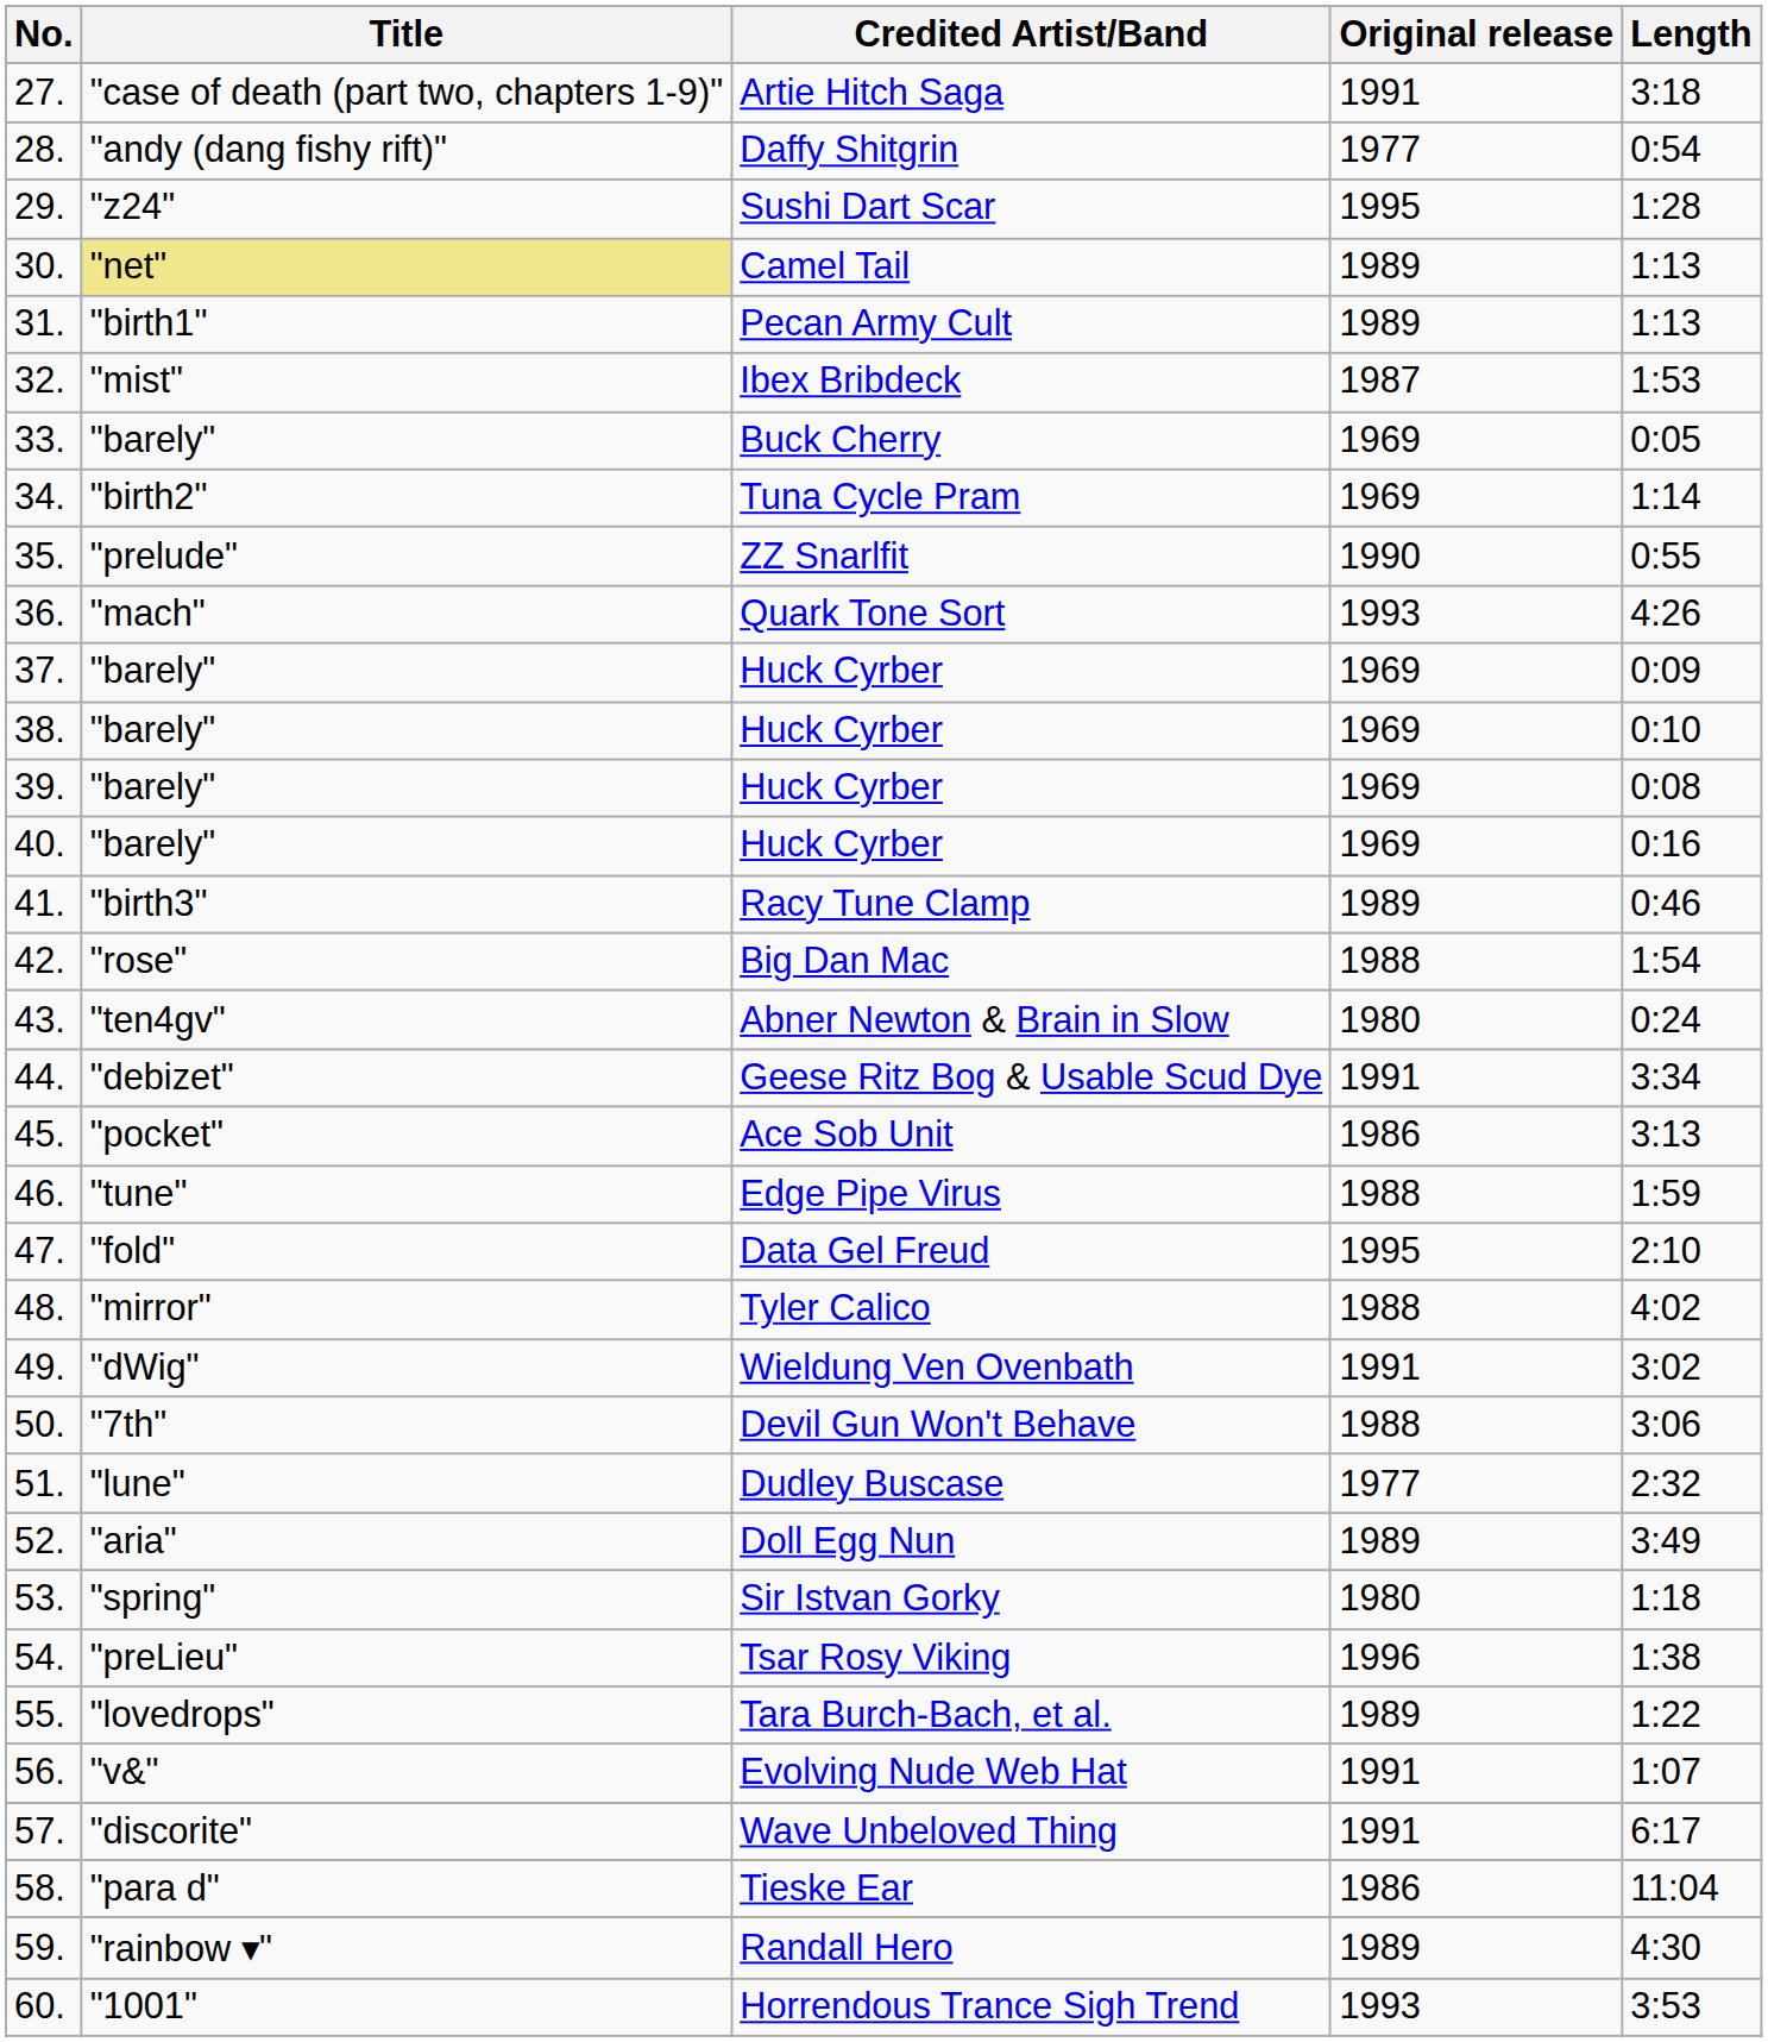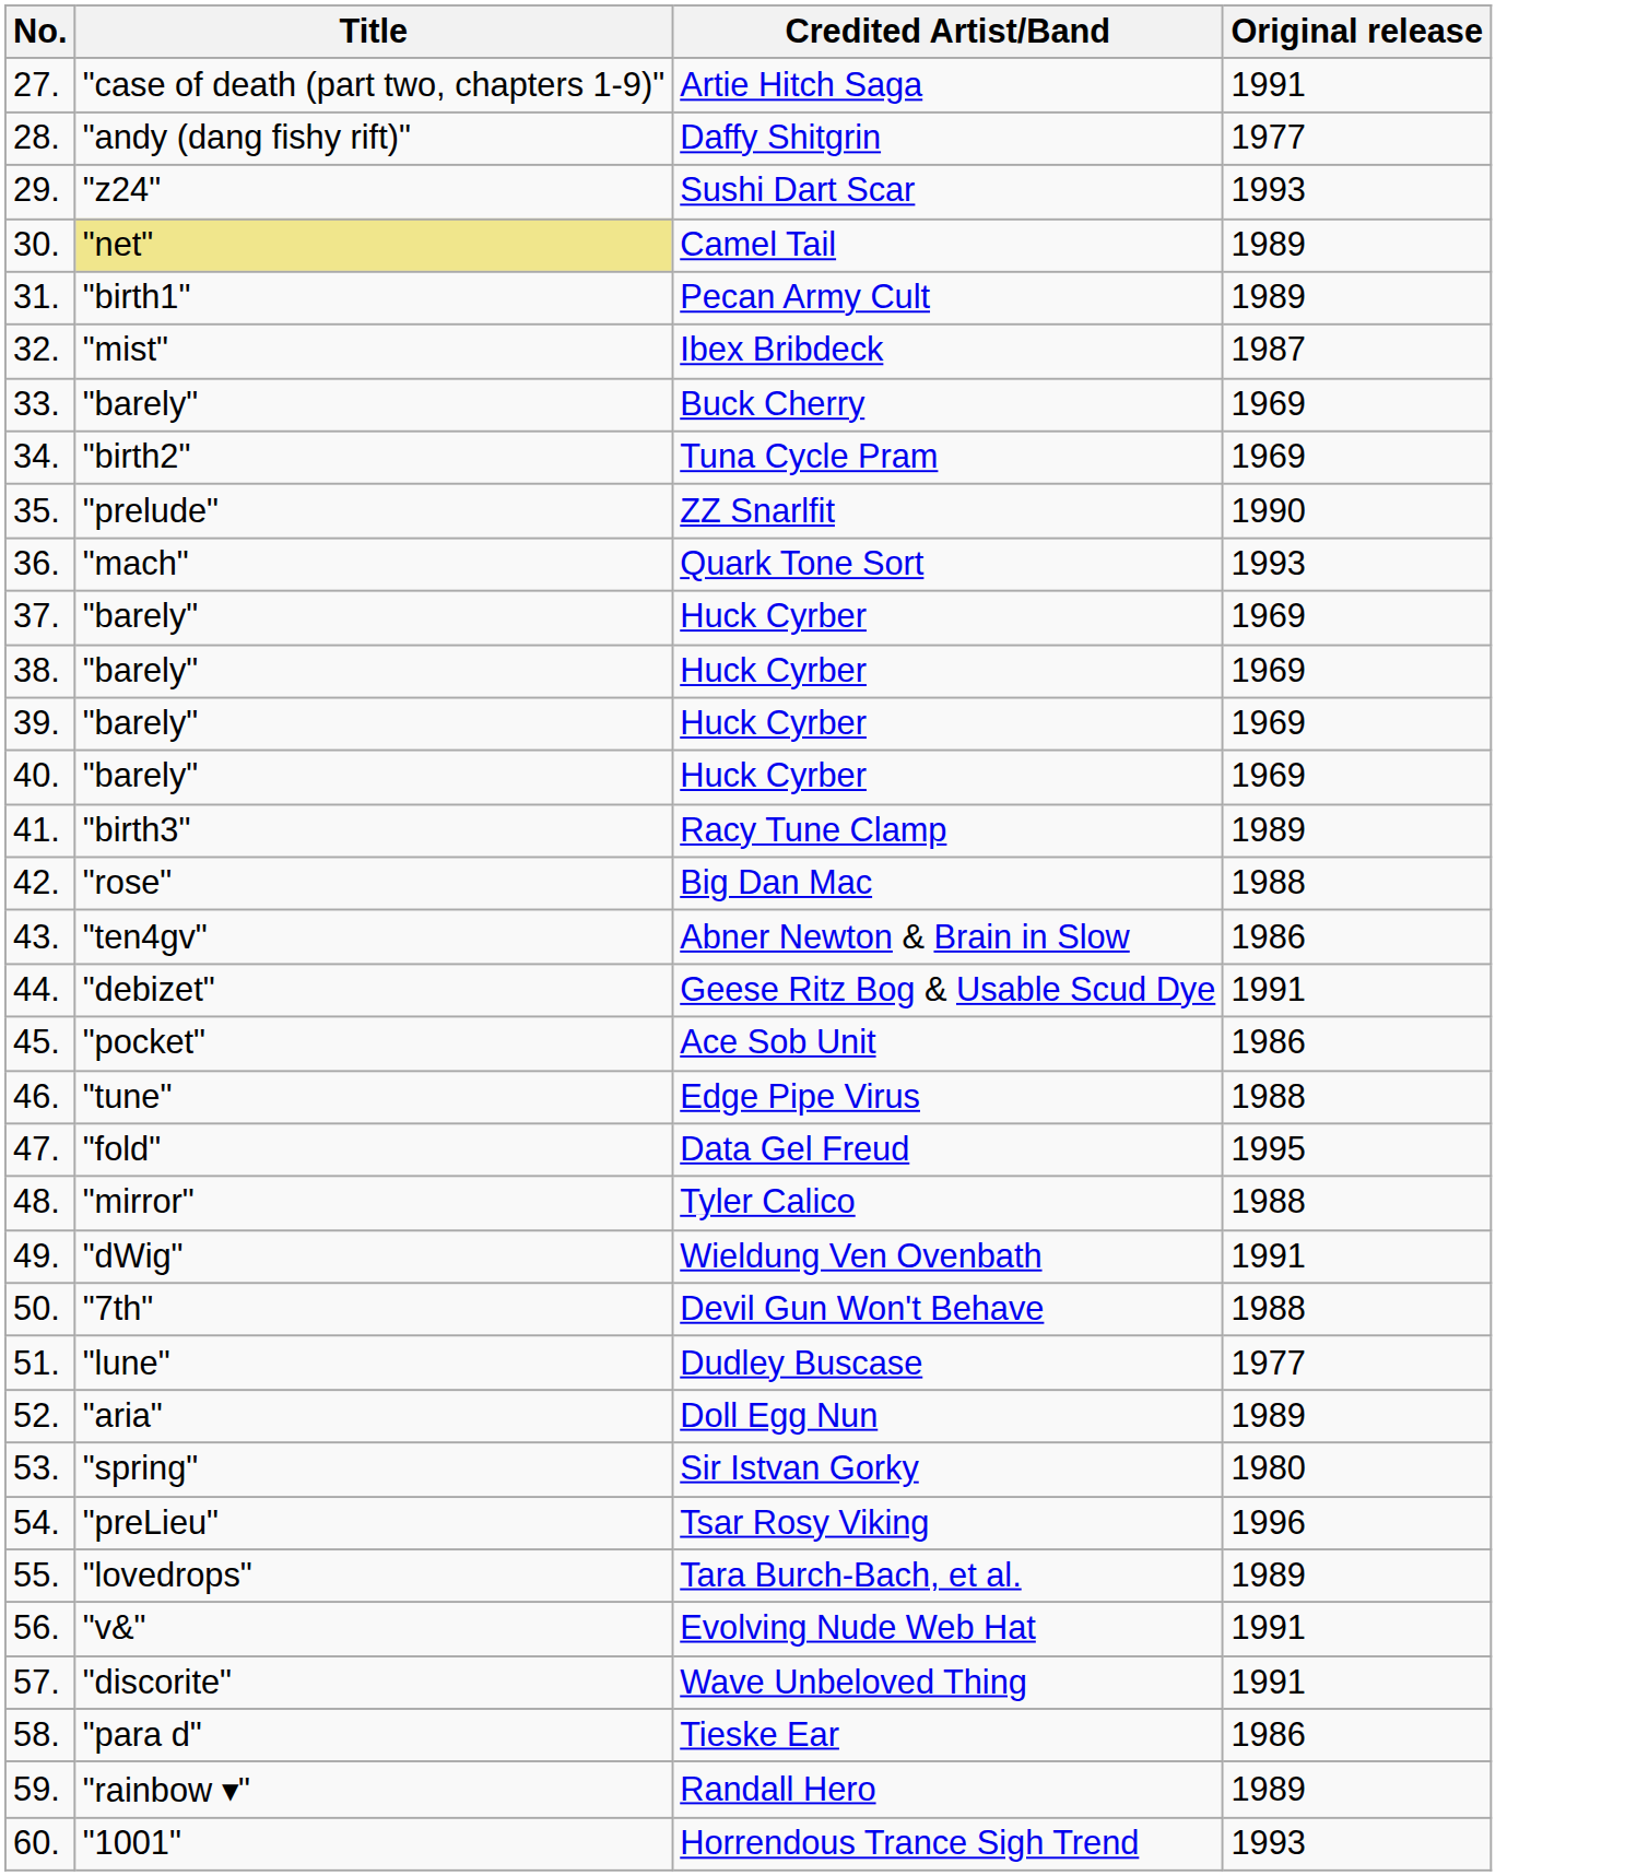- column: Length | 3:18 | 0:54 | 1:28 | 1:13 | 1:13 | 1:53 | 0:05 | 1:14 | 0:55 | 4:26 | 0:09 | 0:10 | 0:08 | 0:16 | 0:46 | 1:54 | 0:24 | 3:34 | 3:13 | 1:59 | 2:10 | 4:02 | 3:02 | 3:06 | 2:32 | 3:49 | 1:18 | 1:38 | 1:22 | 1:07 | 6:17 | 11:04 | 4:30 | 3:53
Sushi Dart Scar | Original release: 1995 -> 1993
Abner Newton & Brain in Slow | Original release: 1980 -> 1986
